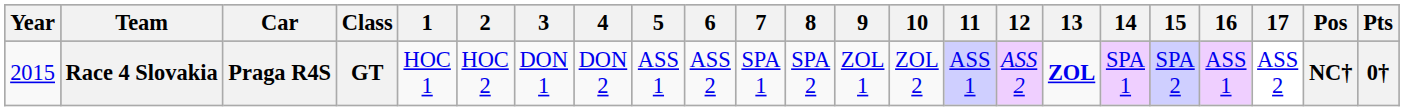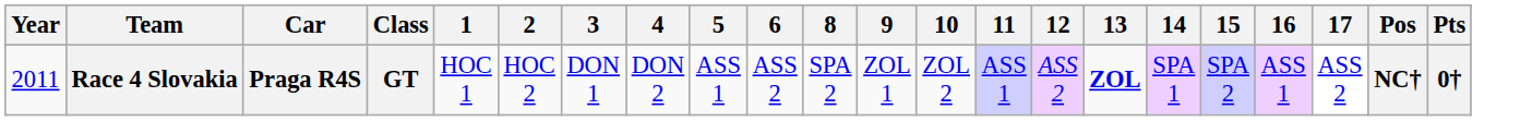- column: 7 | SPA 1
Race 4 Slovakia | Year: 2015 -> 2011
